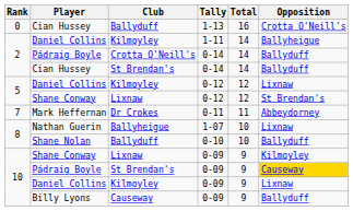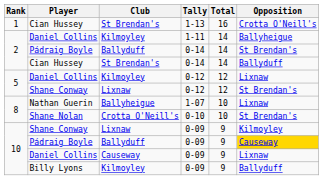Cian Hussey / 1-13 | Rank: 0 -> 1
Cian Hussey / 1-13 | Club: Ballyduff -> St Brendan's
Pádraig Boyle / 0-14 | Club: Crotta O'Neill's -> Ballyduff
Pádraig Boyle / 0-14 | Opposition: Ballyduff -> St Brendan's
- row: 7 | Mark Heffernan | Dr Crokes | 0-11 | 11 | Abbeydorney
Shane Nolan | Club: Ballyduff -> Crotta O'Neill's
Shane Nolan | Opposition: Ballyduff -> St Brendan's
Pádraig Boyle / 0-09 | Club: St Brendan's -> Ballyduff
Daniel Collins / 0-09 | Club: Kilmoyley -> Causeway
Billy Lyons | Club: Causeway -> Kilmoyley
